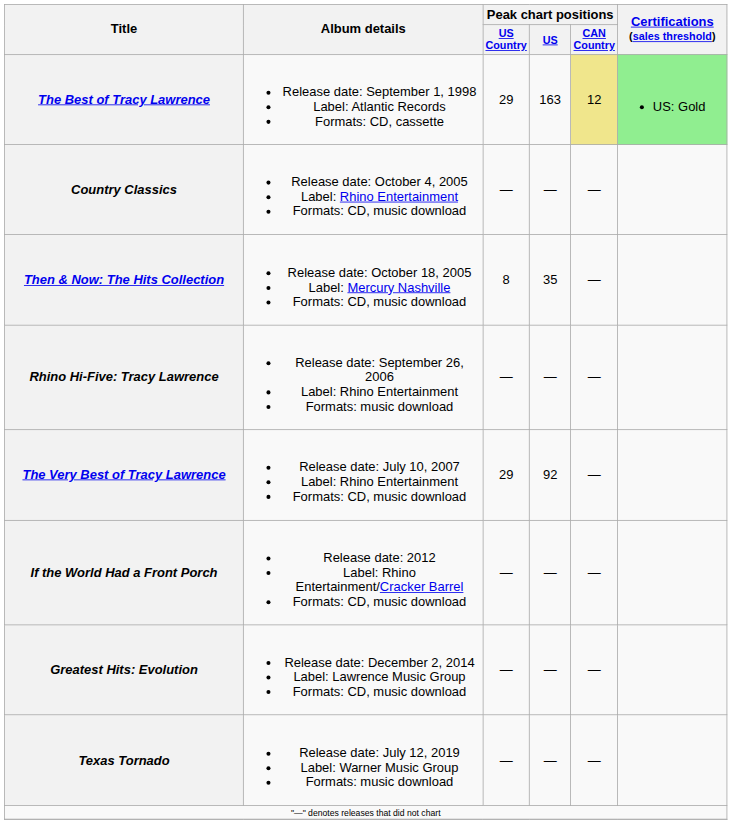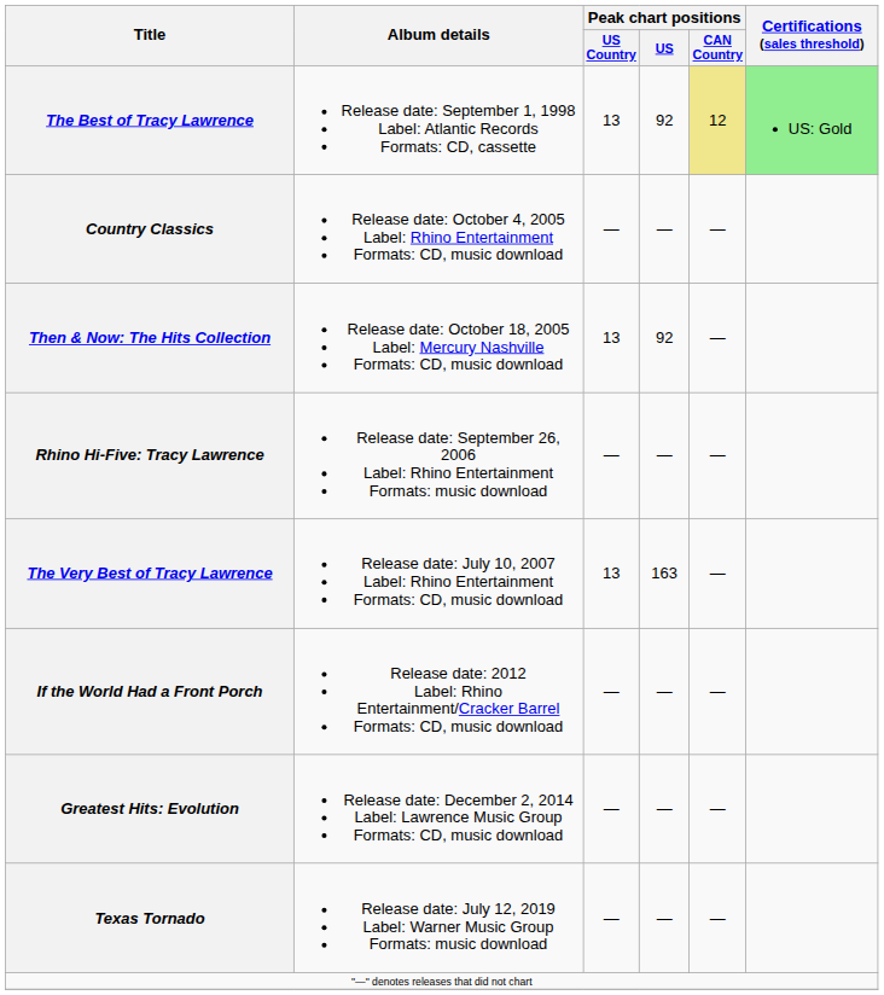The Best of Tracy Lawrence | Peak chart positions / US Country: 29 -> 13
The Best of Tracy Lawrence | Peak chart positions / US: 163 -> 92
Then & Now: The Hits Collection | Peak chart positions / US Country: 8 -> 13
Then & Now: The Hits Collection | Peak chart positions / US: 35 -> 92
The Very Best of Tracy Lawrence | Peak chart positions / US Country: 29 -> 13
The Very Best of Tracy Lawrence | Peak chart positions / US: 92 -> 163
